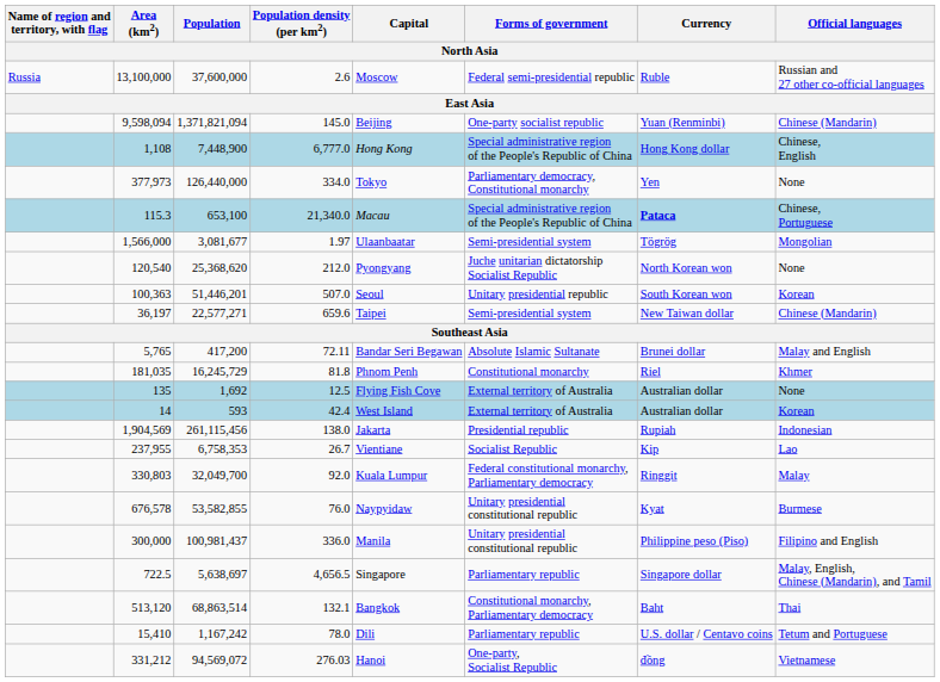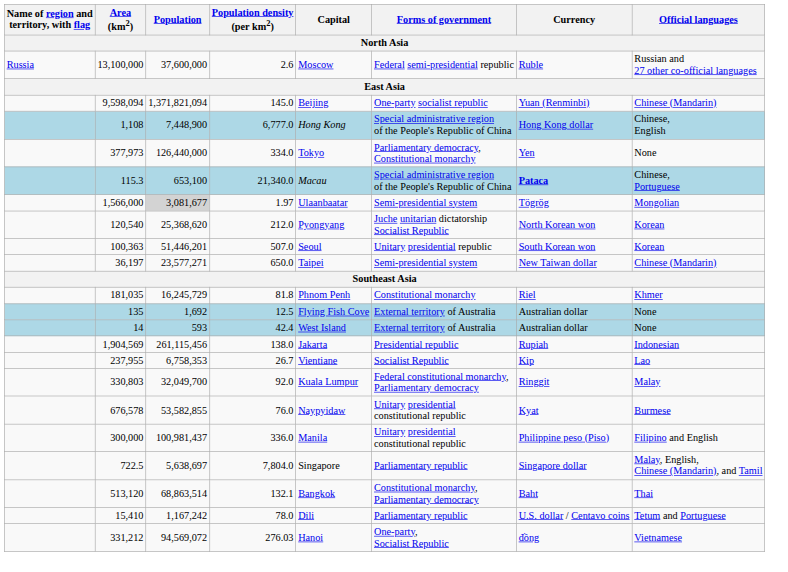1,566,000 | Population: no background -> lightgrey background
120,540 | Official languages: None -> Korean
36,197 | Population: 22,577,271 -> 23,577,271
36,197 | Population density (per km2): 659.6 -> 650.0
- row: 5,765 | 417,200 | 72.11 | Bandar Seri Begawan | Absolute Islamic Sultanate | Brunei dollar | Malay and English
14 | Official languages: Korean -> None
722.5 | Population density (per km2): 4,656.5 -> 7,804.0
